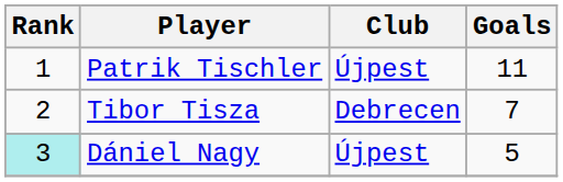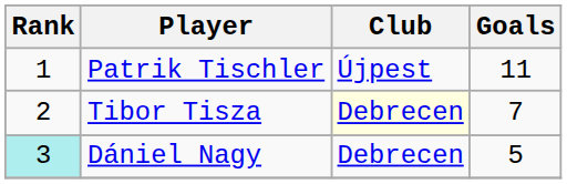Tibor Tisza | Club: no background -> lightyellow background
Dániel Nagy | Club: Újpest -> Debrecen
